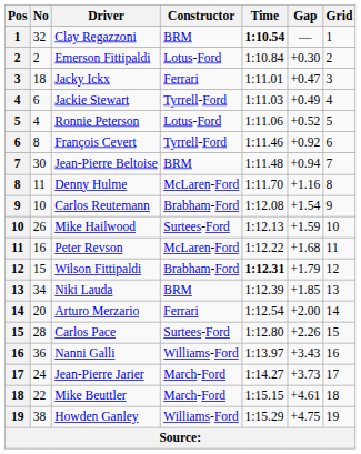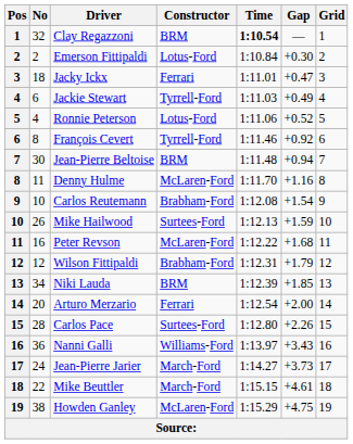Wilson Fittipaldi | No: 15 -> 12
Wilson Fittipaldi | Time: bold -> normal
Howden Ganley | Constructor: Williams-Ford -> McLaren-Ford
